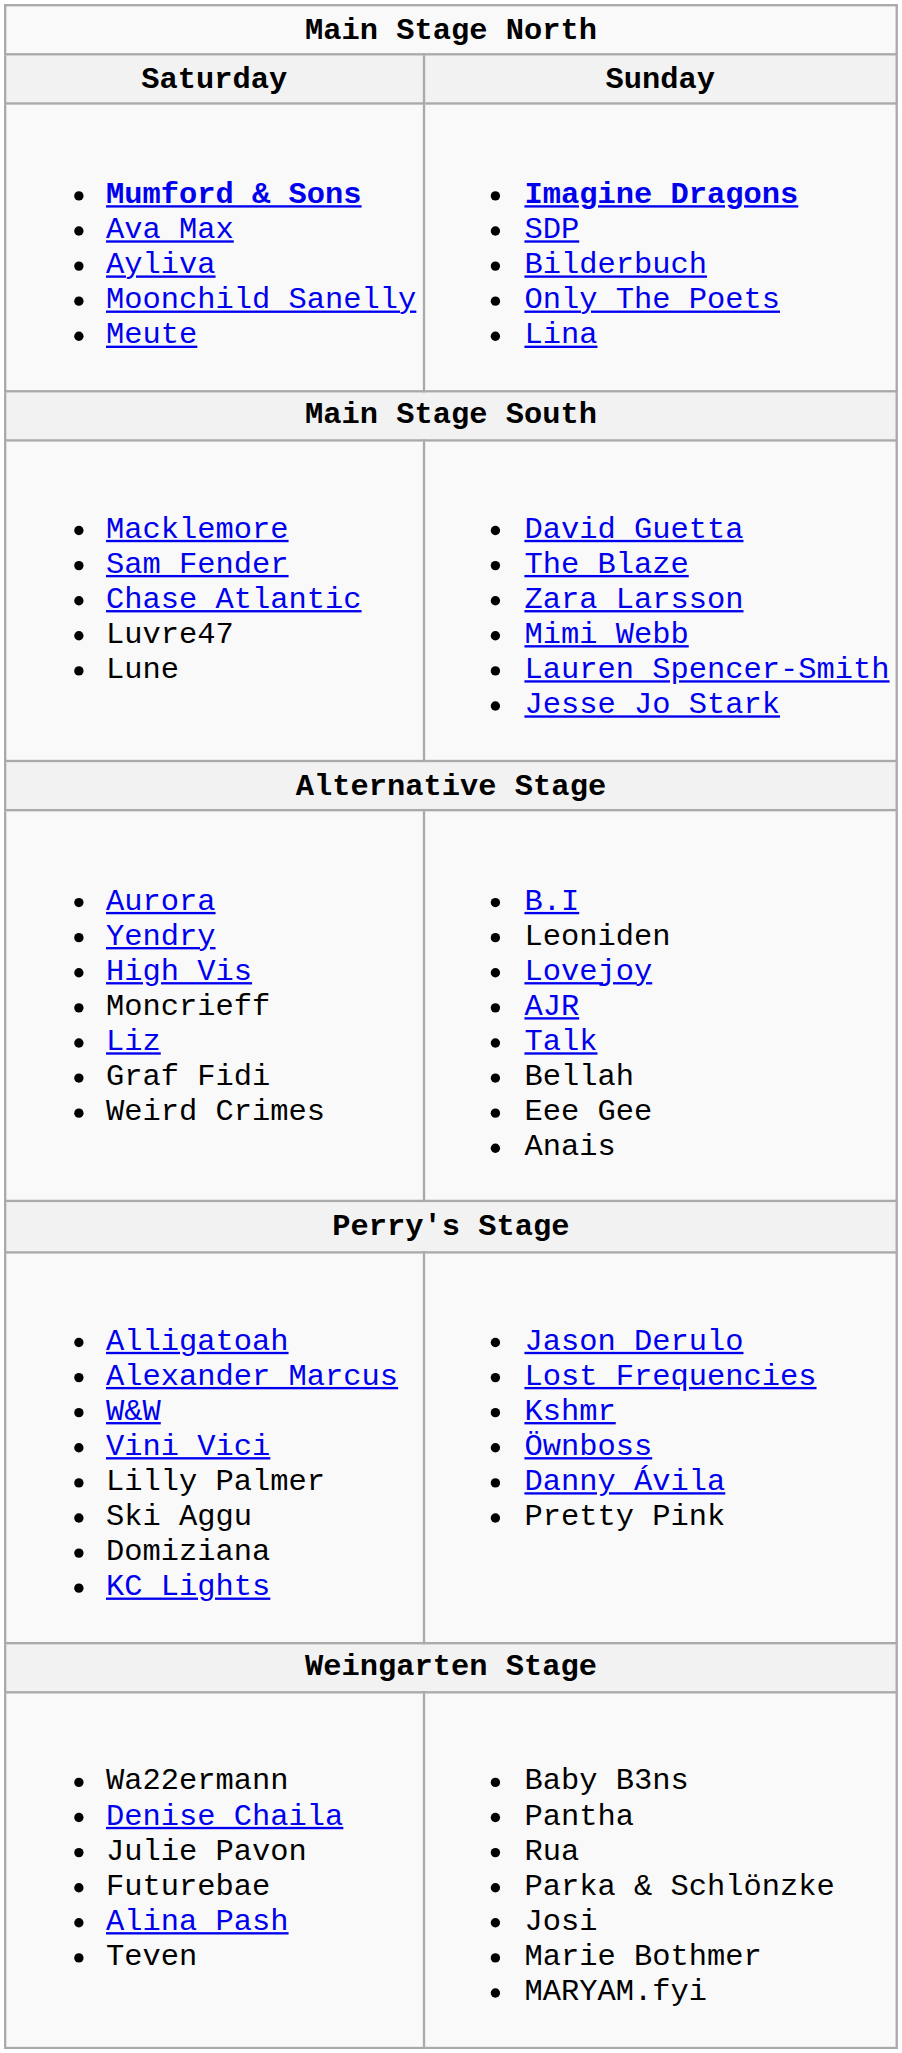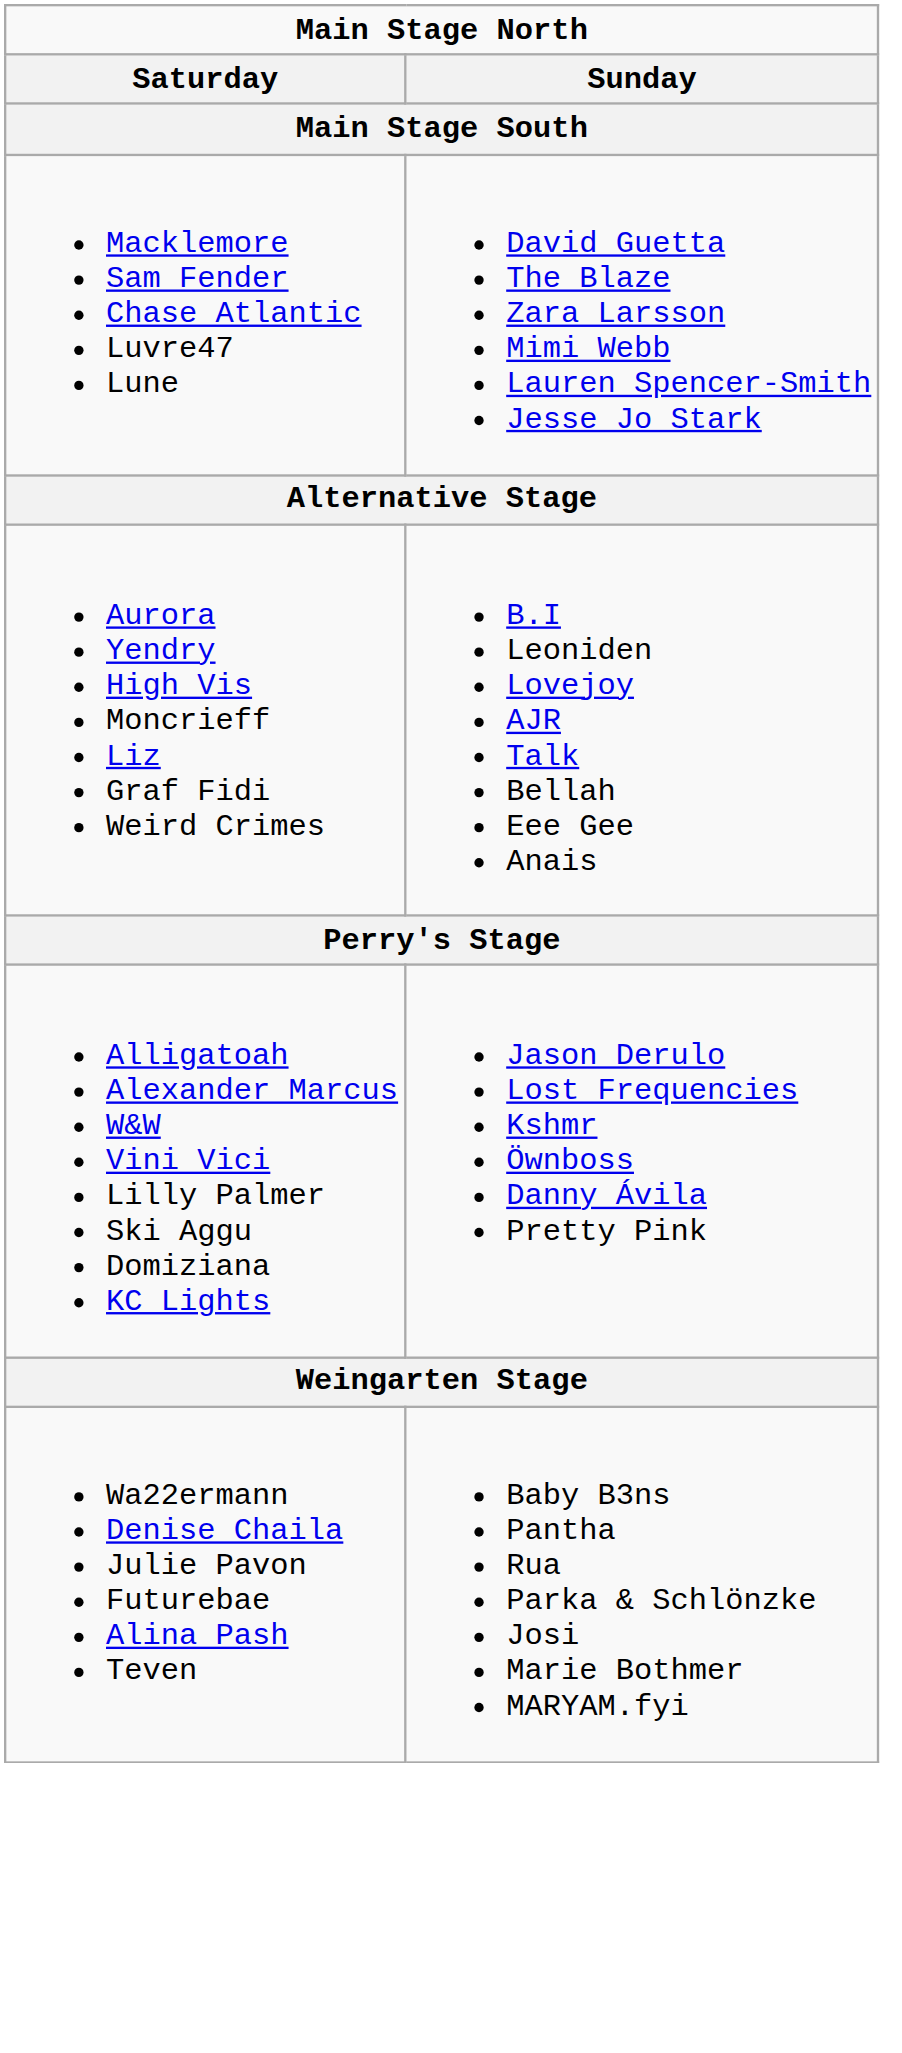- row: Mumford & Sons Ava Max Ayliva Moonchild Sanelly Meute | Imagine Dragons SDP Bilderbuch Only The Poets Lina
